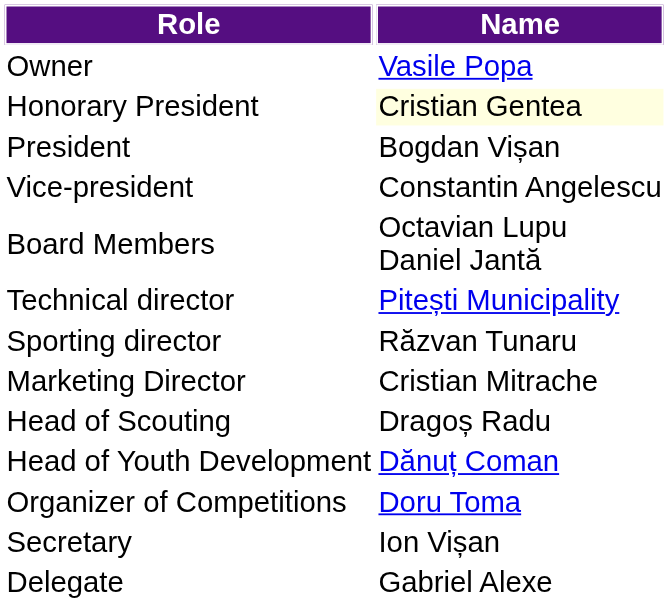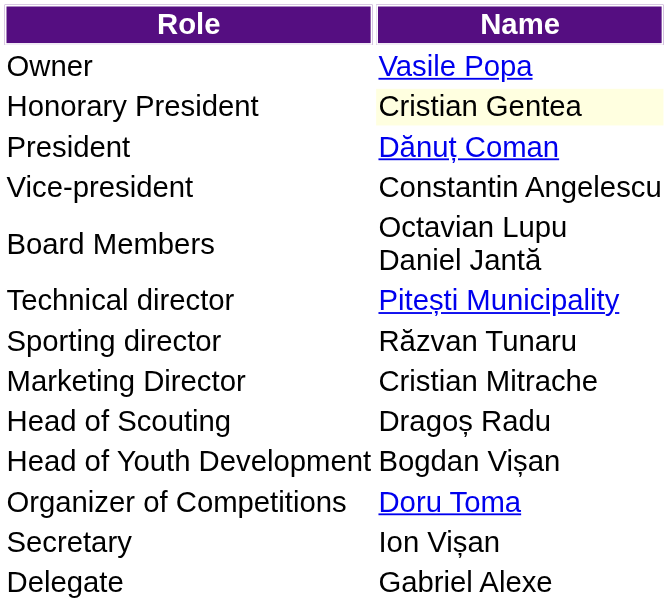President | Name: Bogdan Vișan -> Dănuț Coman
Head of Youth Development | Name: Dănuț Coman -> Bogdan Vișan
